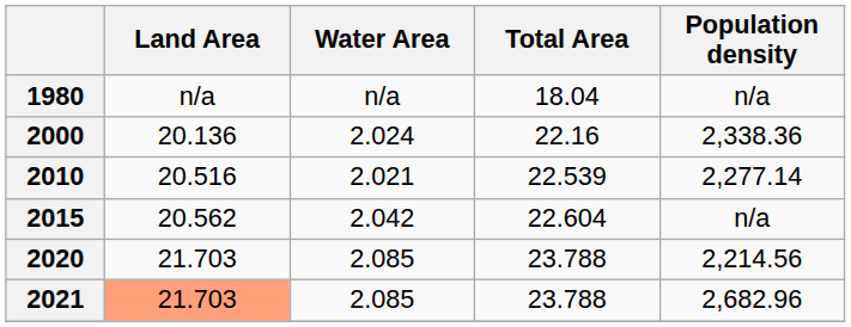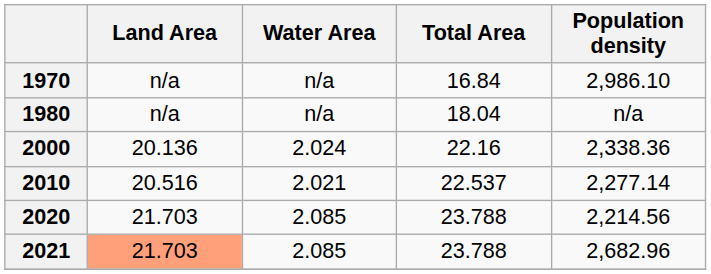+ row: 1970 | n/a | n/a | 16.84 | 2,986.10
2010 | Total Area: 22.539 -> 22.537
- row: 2015 | 20.562 | 2.042 | 22.604 | n/a
